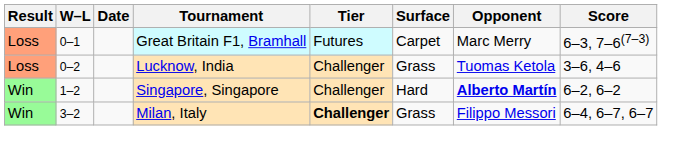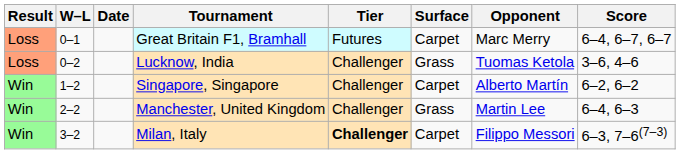Great Britain F1, Bramhall | Score: 6–3, 7–6(7–3) -> 6–4, 6–7, 6–7
Singapore, Singapore | Surface: Hard -> Carpet
Singapore, Singapore | Opponent: bold -> normal
+ row: Win | 2–2 | Manchester, United Kingdom | Challenger | Grass | Martin Lee | 6–4, 6–3
Milan, Italy | Surface: Grass -> Carpet
Milan, Italy | Score: 6–4, 6–7, 6–7 -> 6–3, 7–6(7–3)
